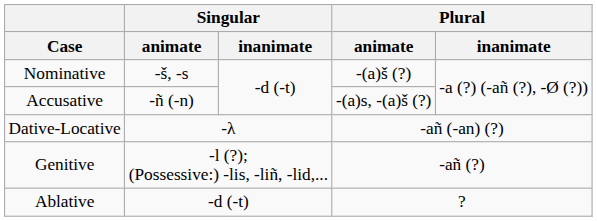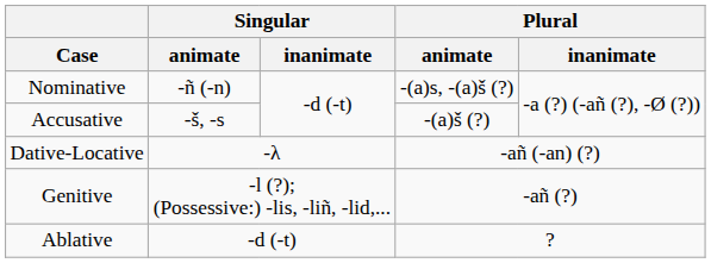Nominative | Singular / animate: -š, -s -> -ñ (-n)
Nominative | Plural / animate: -(a)š (?) -> -(a)s, -(a)š (?)
Accusative | Singular / animate: -ñ (-n) -> -š, -s
Accusative | Plural / animate: -(a)s, -(a)š (?) -> -(a)š (?)
